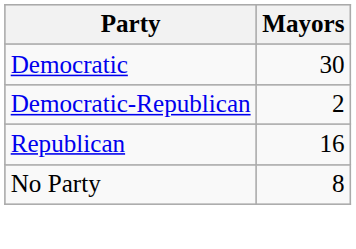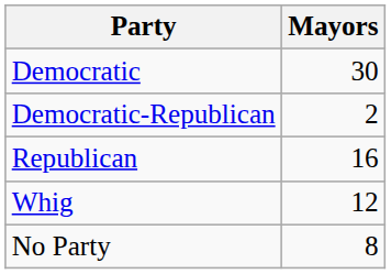+ row: Whig | 12
